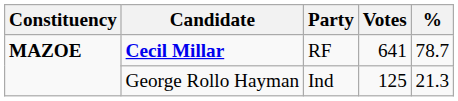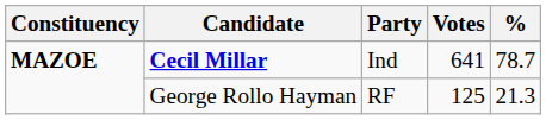Cecil Millar | Party: RF -> Ind
George Rollo Hayman | Party: Ind -> RF
